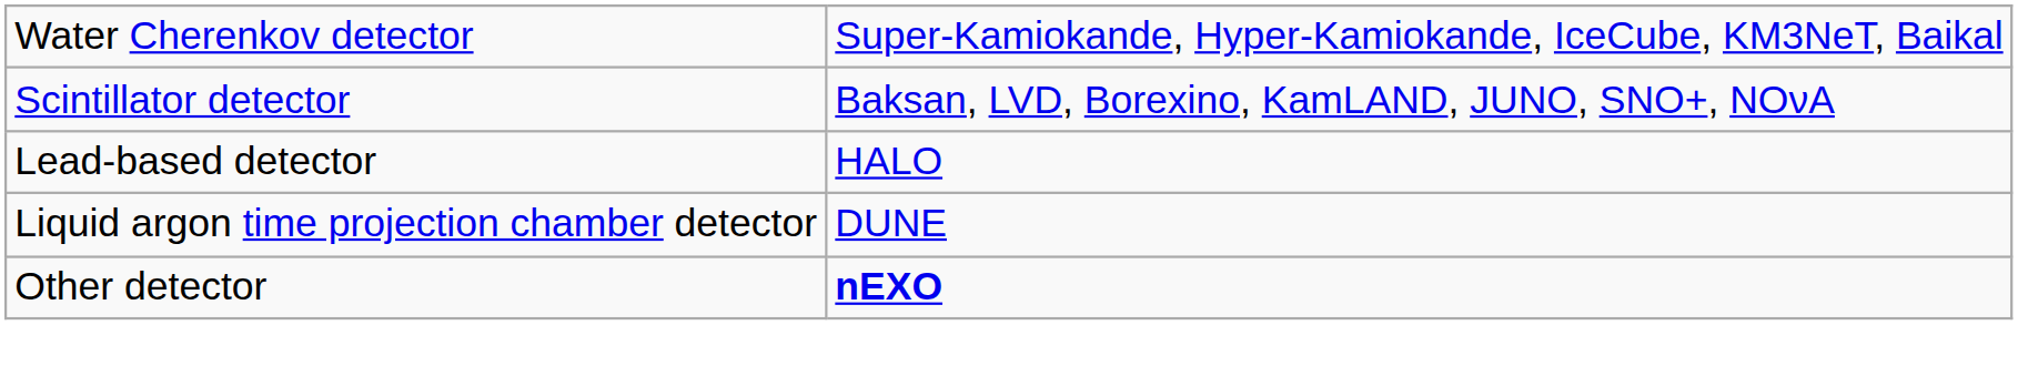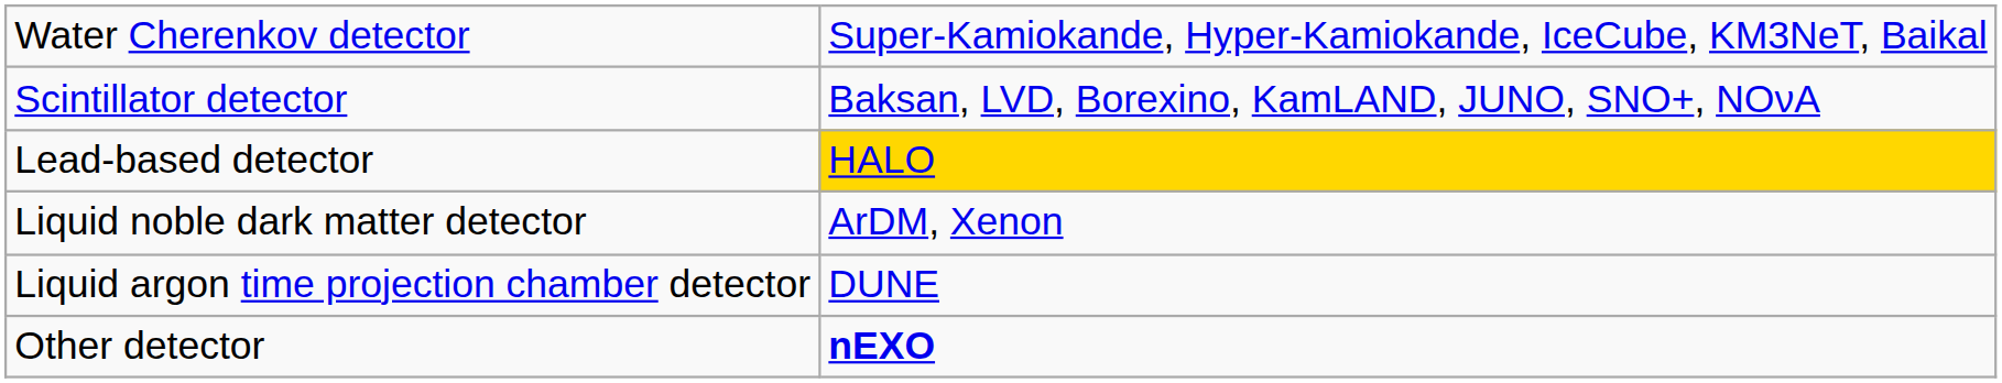Lead-based detector | column 2: no background -> gold background
+ row: Liquid noble dark matter detector | ArDM, Xenon
